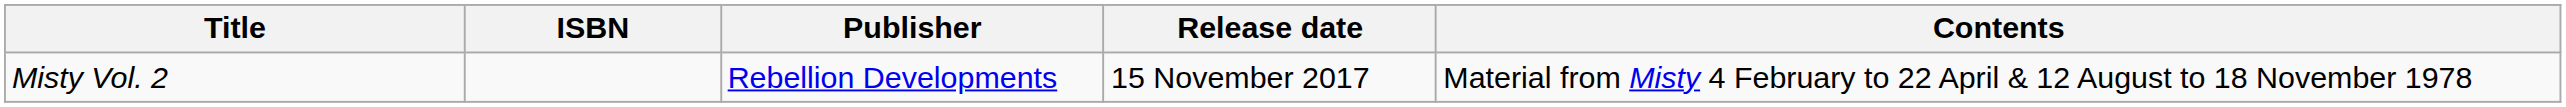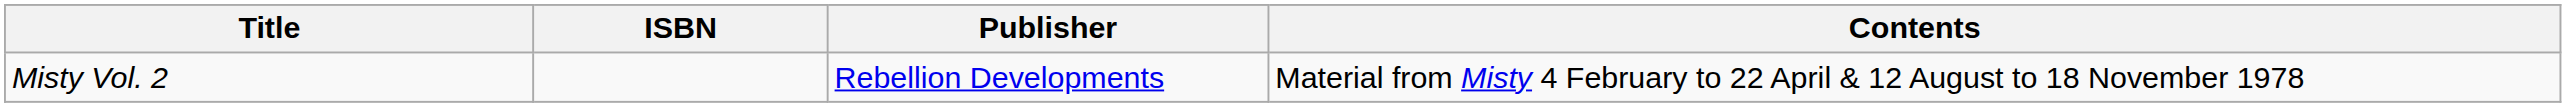- column: Release date | 15 November 2017
